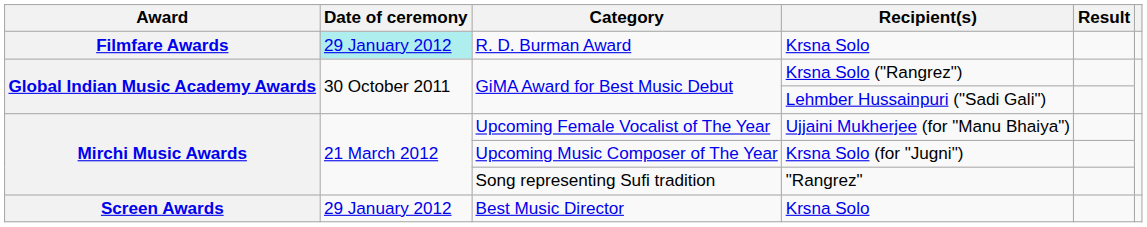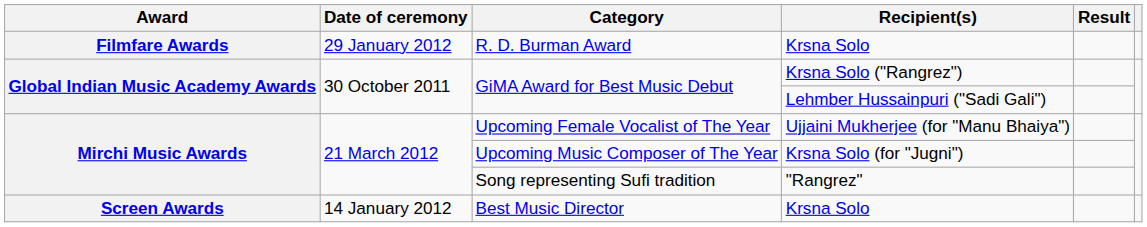R. D. Burman Award | Date of ceremony: paleturquoise background -> no background
Best Music Director | Date of ceremony: 29 January 2012 -> 14 January 2012
